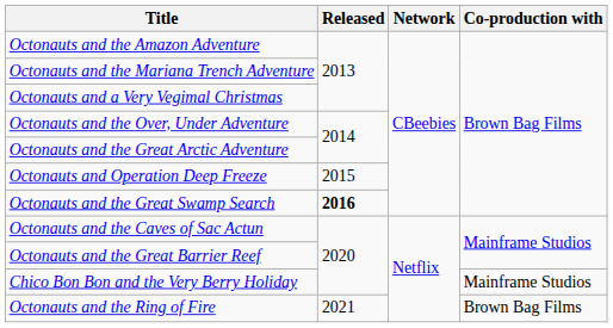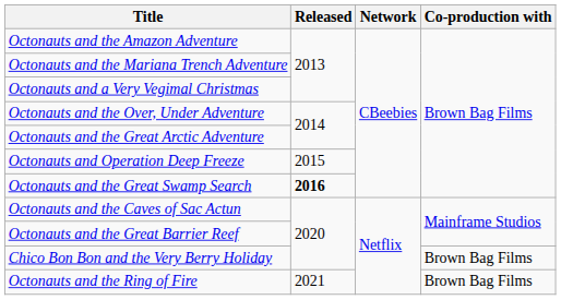Chico Bon Bon and the Very Berry Holiday | Co-production with: Mainframe Studios -> Brown Bag Films
